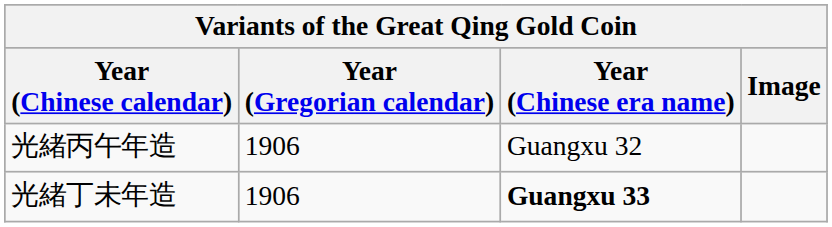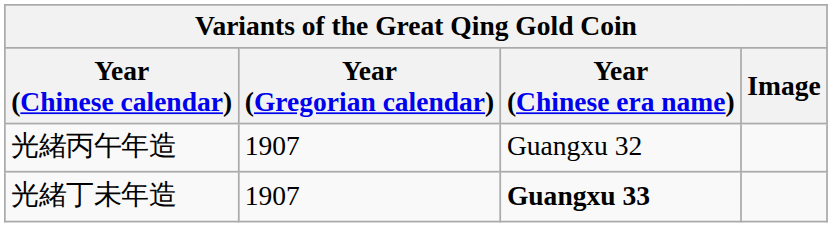光緒丙午年造 | Year (Gregorian calendar): 1906 -> 1907
光緒丁未年造 | Year (Gregorian calendar): 1906 -> 1907
